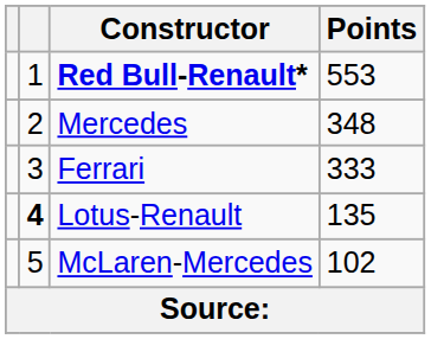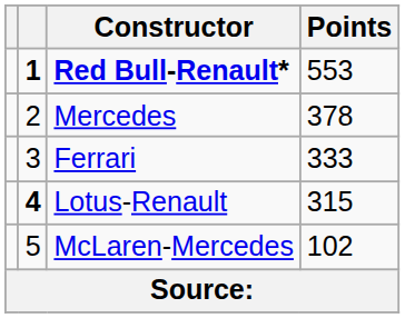Red Bull-Renault* | column 2: normal -> bold
Mercedes | Points: 348 -> 378
Lotus-Renault | Points: 135 -> 315
